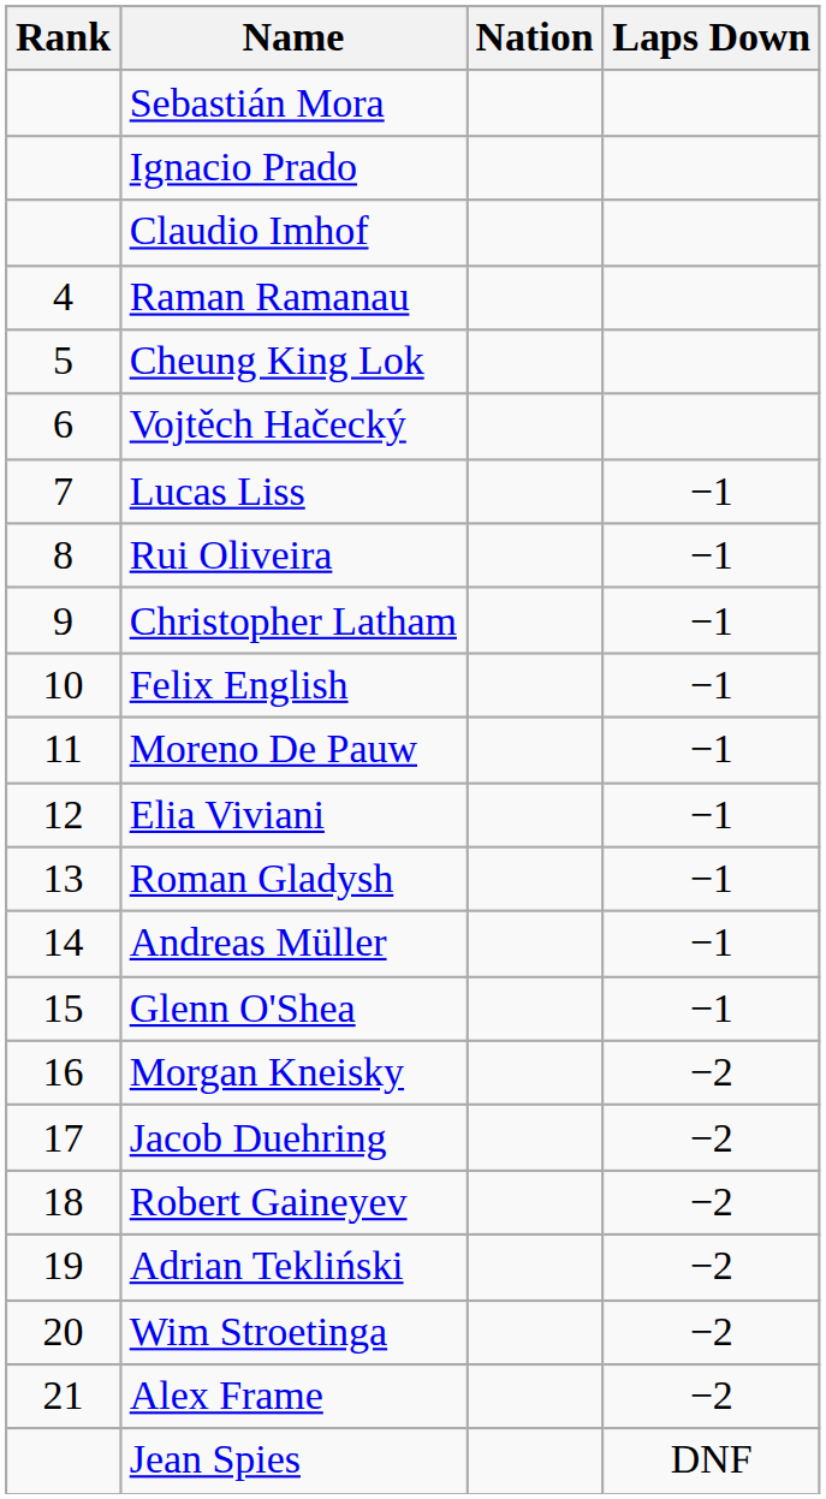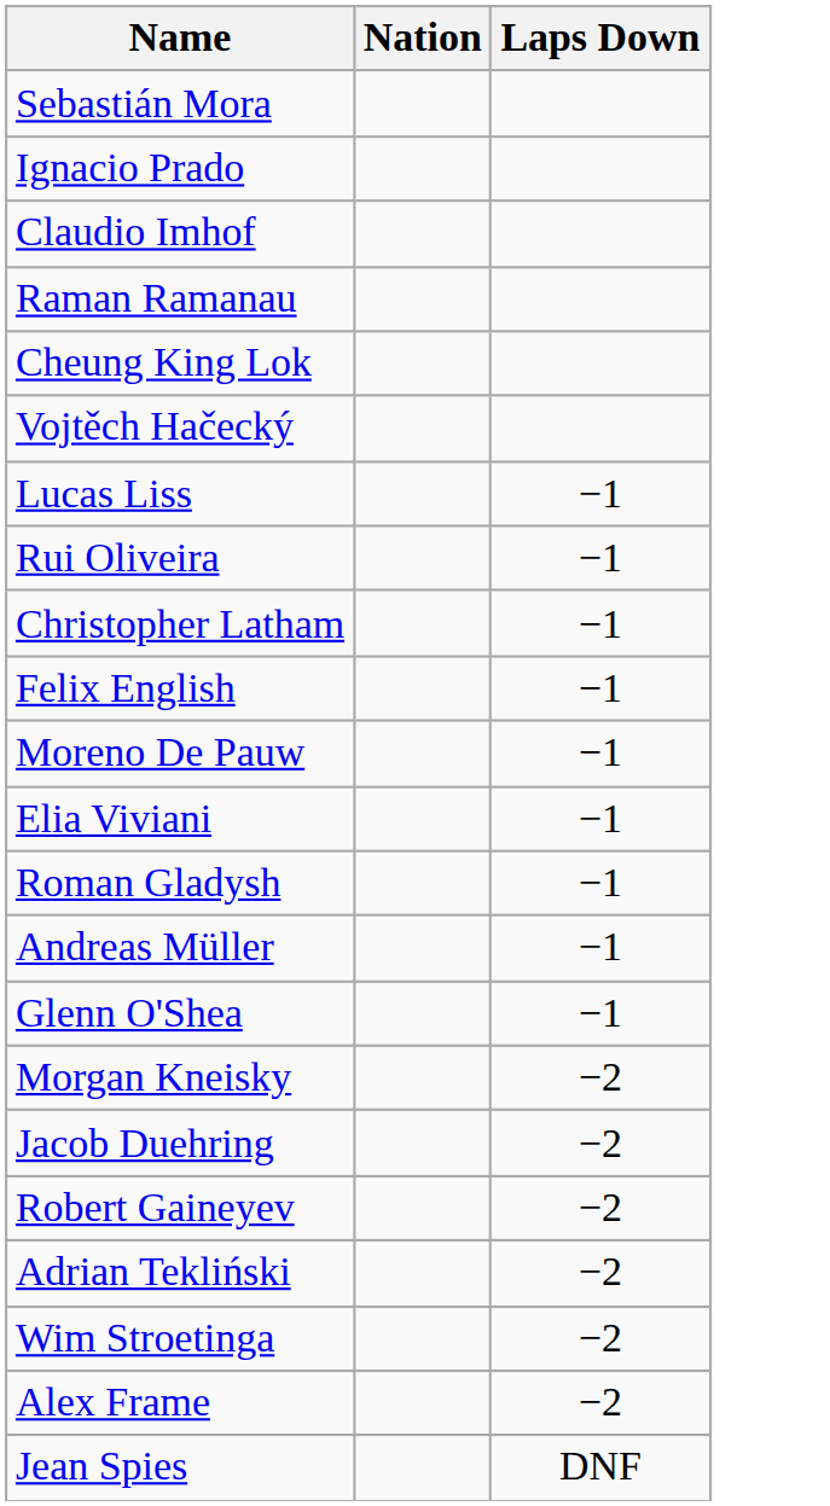- column: Rank | 4 | 5 | 6 | 7 | 8 | 9 | 10 | 11 | 12 | 13 | 14 | 15 | 16 | 17 | 18 | 19 | 20 | 21
